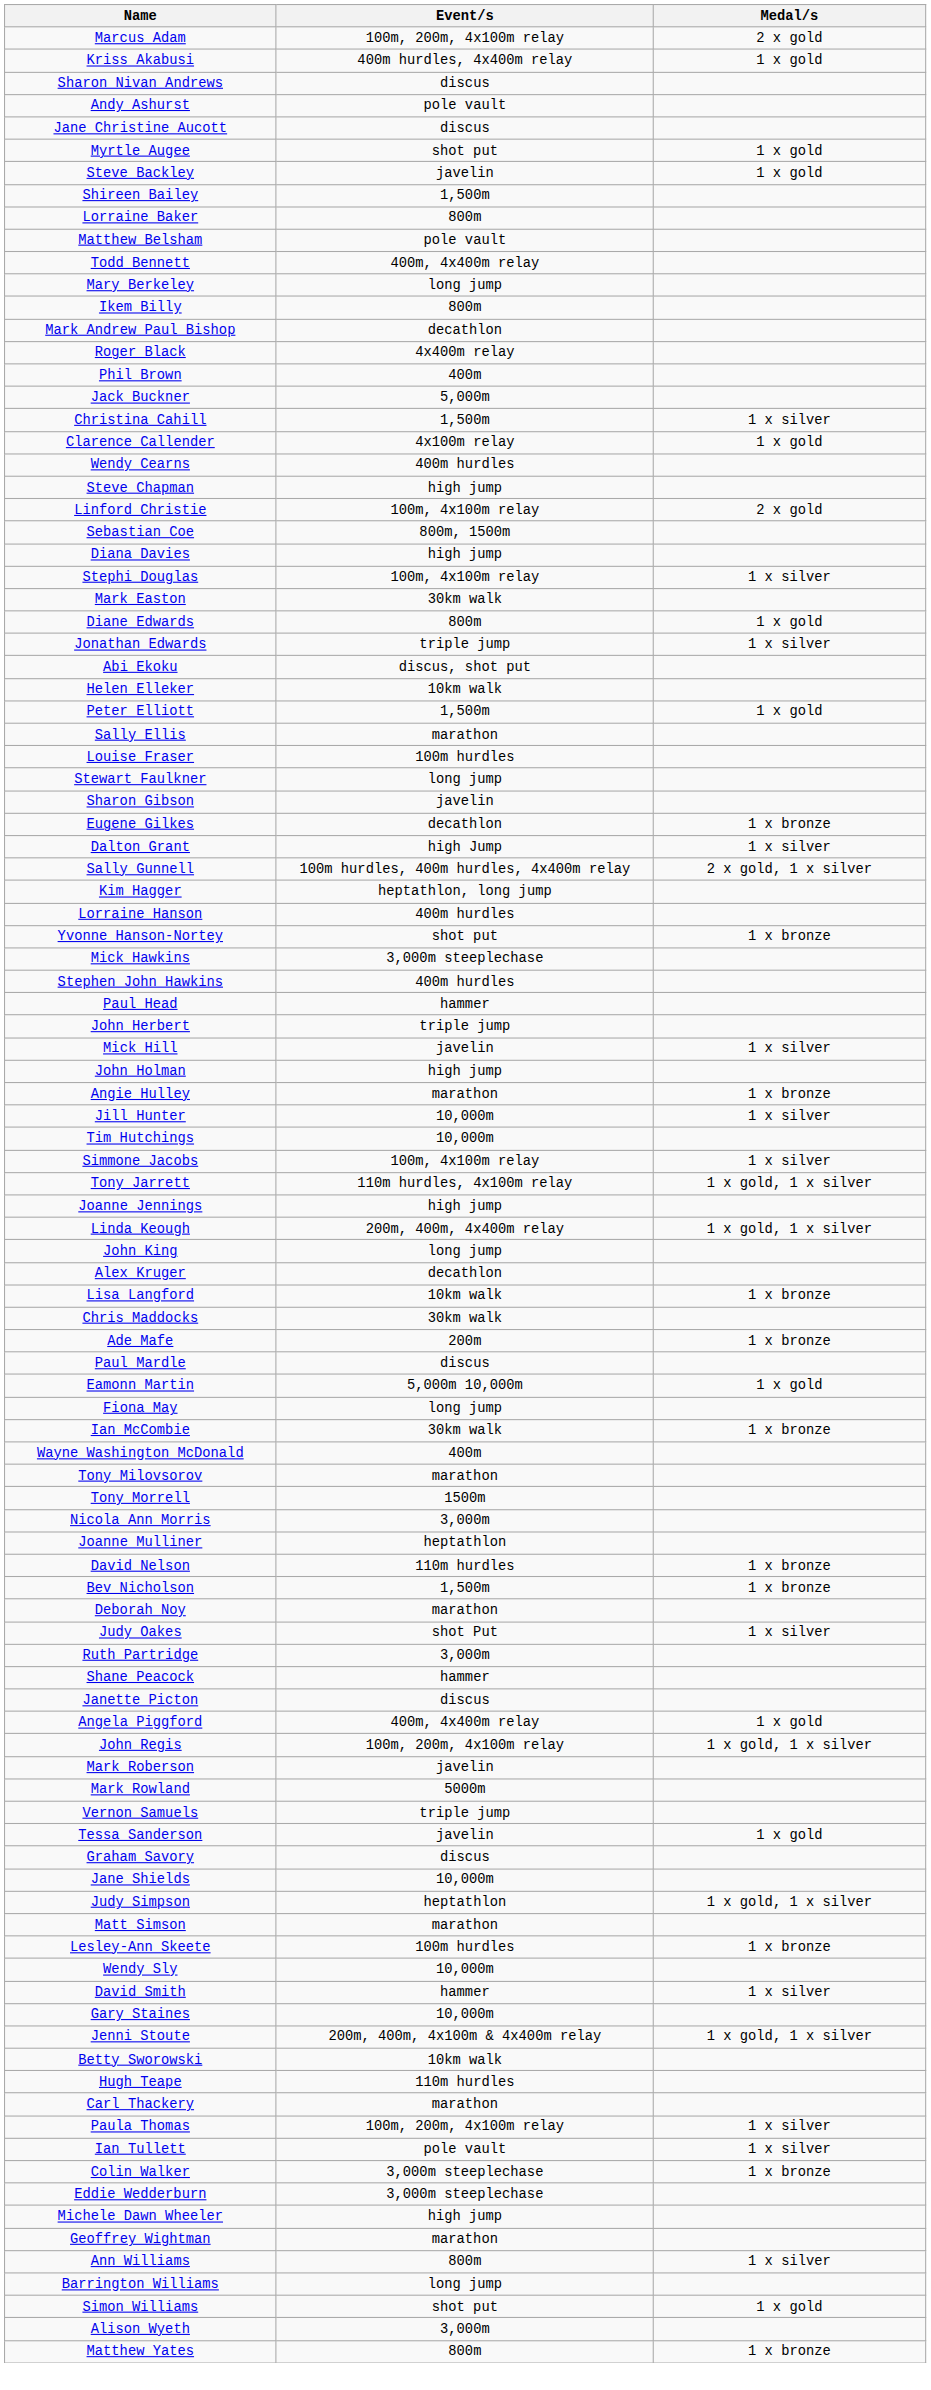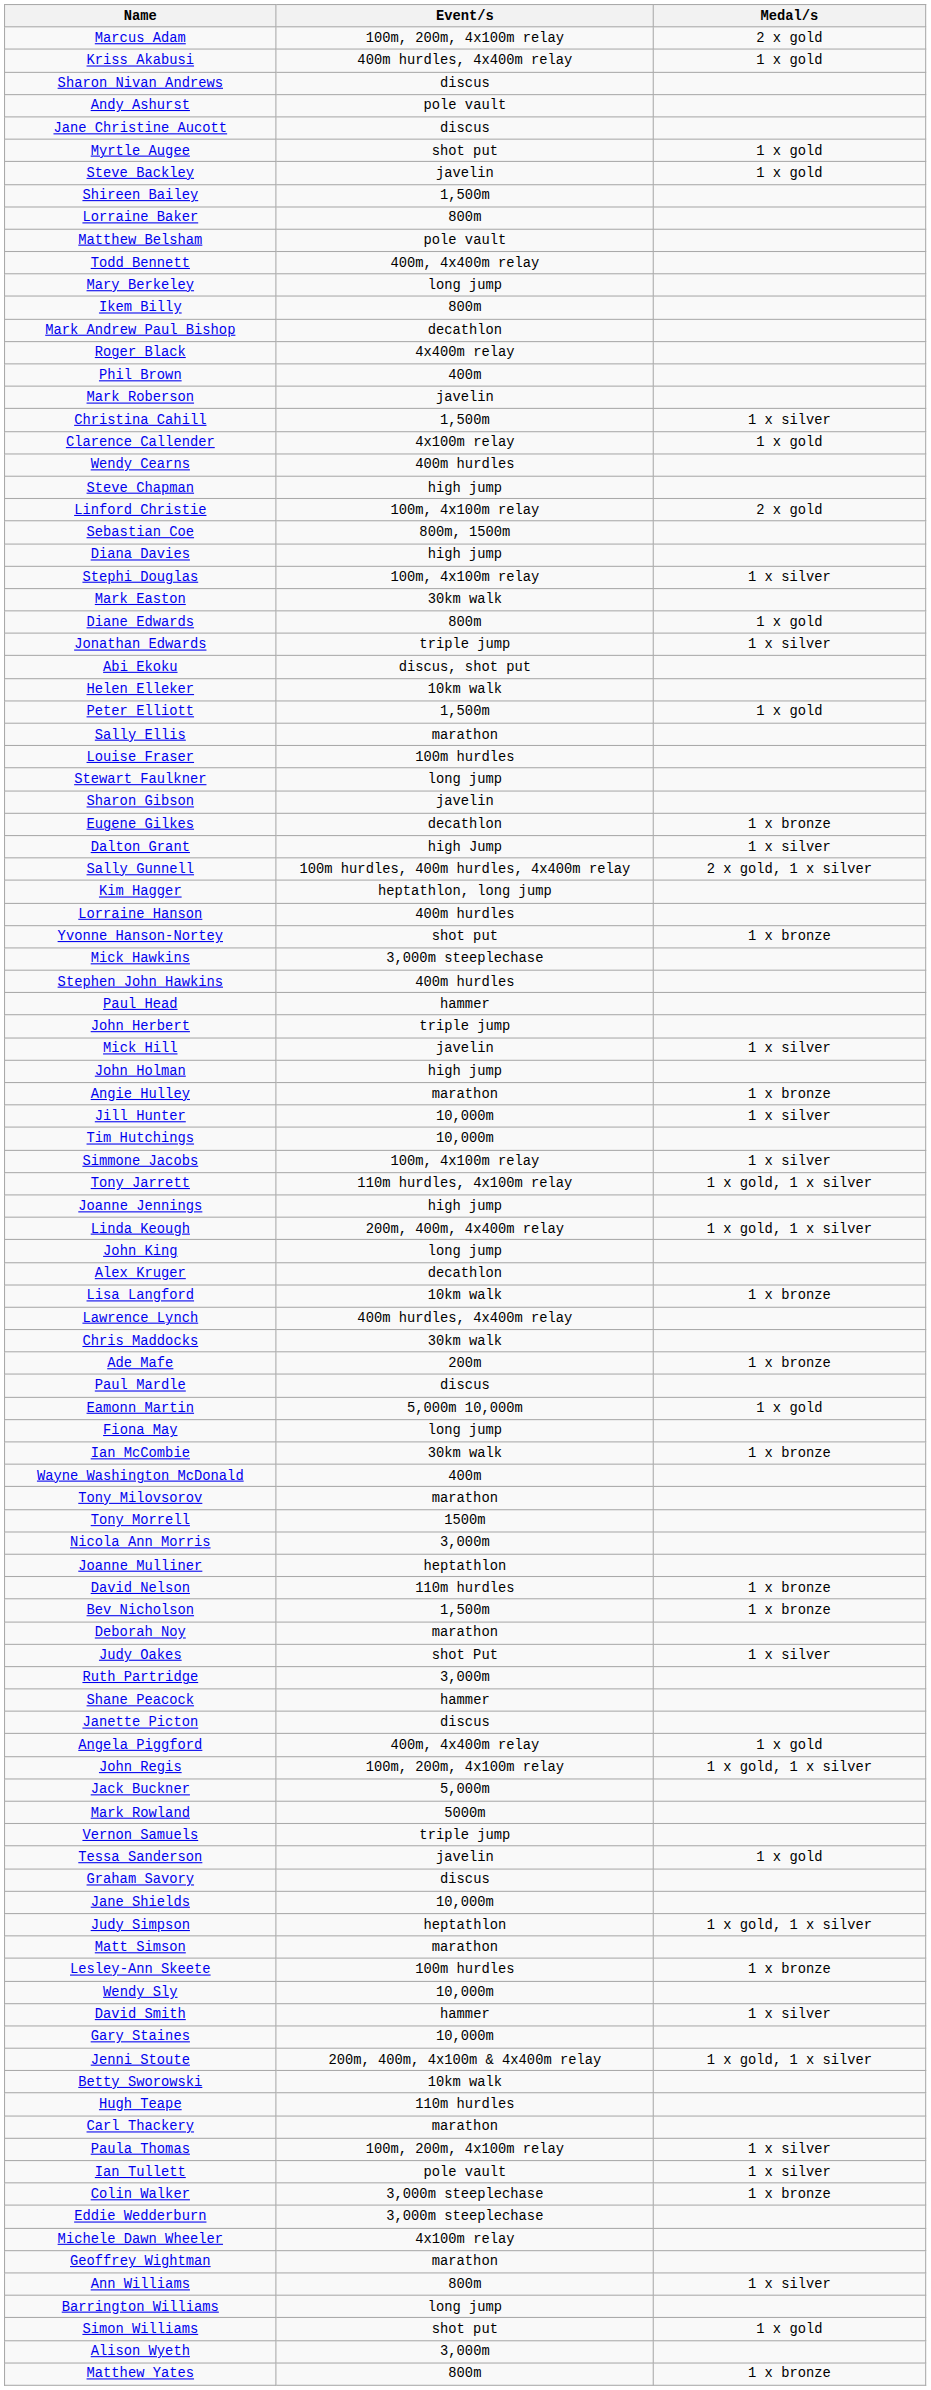rows swapped: Jack Buckner <-> Mark Roberson
+ row: Lawrence Lynch | 400m hurdles, 4x400m relay
Michele Dawn Wheeler | Event/s: high jump -> 4x100m relay
